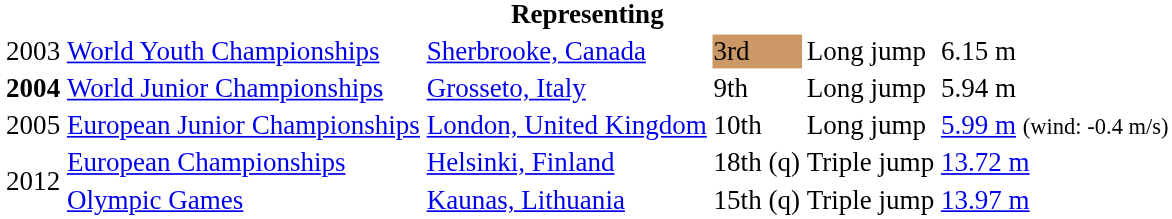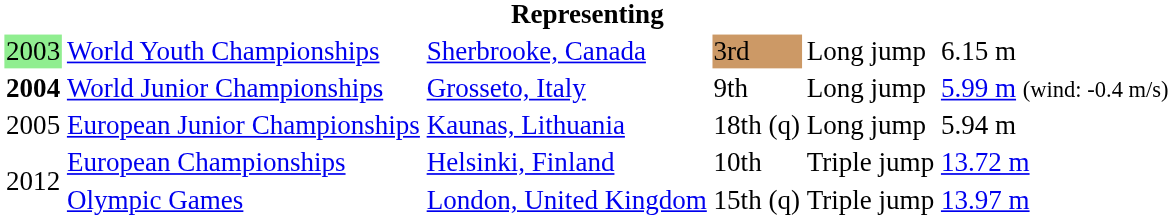World Youth Championships | column 1: no background -> lightgreen background
World Junior Championships | column 6: 5.94 m -> 5.99 m (wind: -0.4 m/s)
European Junior Championships | column 3: London, United Kingdom -> Kaunas, Lithuania
European Junior Championships | column 4: 10th -> 18th (q)
European Junior Championships | column 6: 5.99 m (wind: -0.4 m/s) -> 5.94 m
European Championships | column 4: 18th (q) -> 10th
Olympic Games | column 3: Kaunas, Lithuania -> London, United Kingdom
